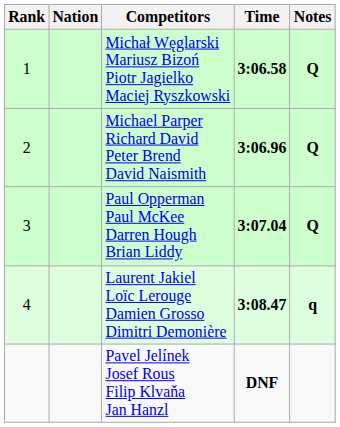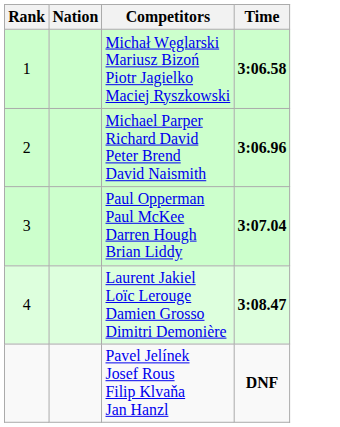- column: Notes | Q | Q | Q | q
